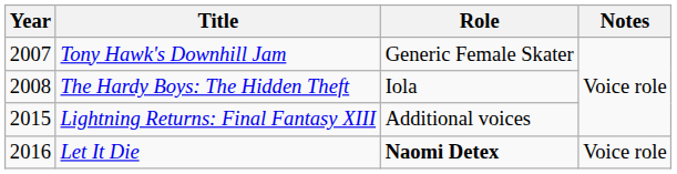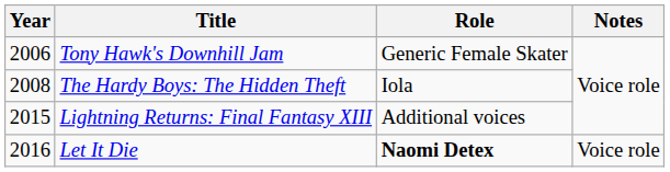Tony Hawk's Downhill Jam | Year: 2007 -> 2006
